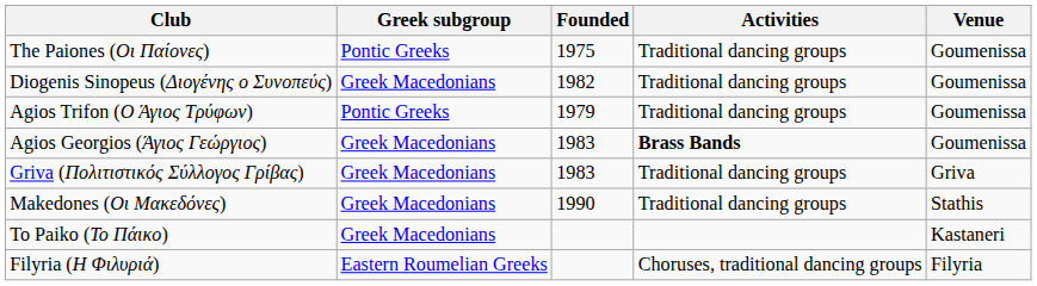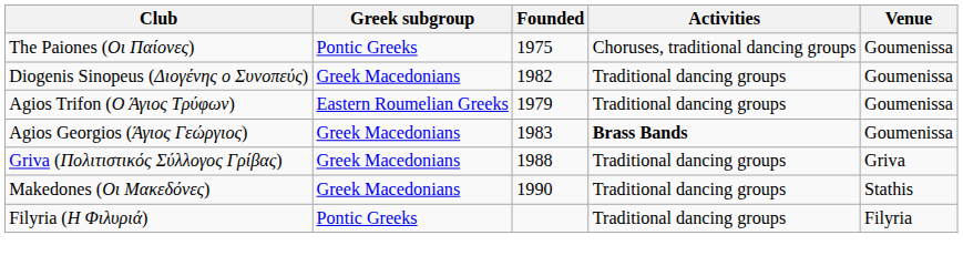The Paiones (Οι Παίονες) | Activities: Traditional dancing groups -> Choruses, traditional dancing groups
Agios Trifon (Ο Άγιος Τρύφων) | Greek subgroup: Pontic Greeks -> Eastern Roumelian Greeks
Griva (Πολιτιστικός Σύλλογος Γρίβας) | Founded: 1983 -> 1988
- row: To Paiko (Το Πάικο) | Greek Macedonians | Kastaneri
Filyria (Η Φιλυριά) | Greek subgroup: Eastern Roumelian Greeks -> Pontic Greeks
Filyria (Η Φιλυριά) | Activities: Choruses, traditional dancing groups -> Traditional dancing groups
